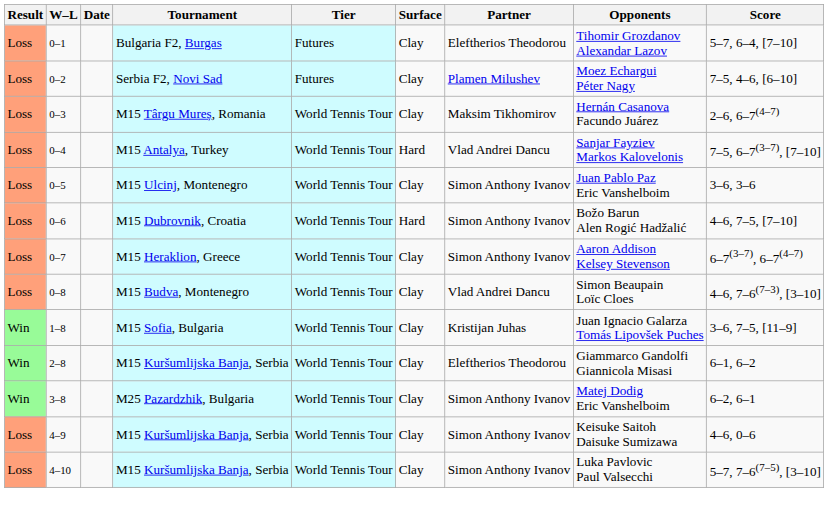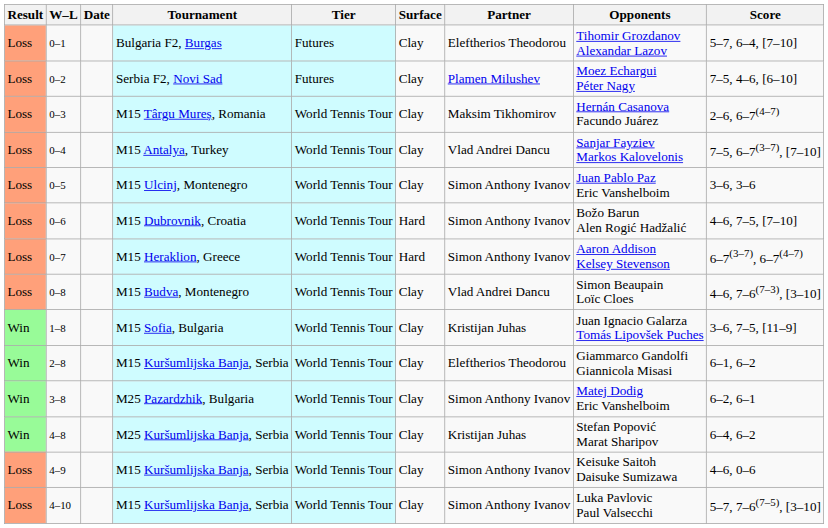0–4 | Surface: Hard -> Clay
0–7 | Surface: Clay -> Hard
+ row: Win | 4–8 | M25 Kuršumlijska Banja, Serbia | World Tennis Tour | Clay | Kristijan Juhas | Stefan Popović Marat Sharipov | 6–4, 6–2
